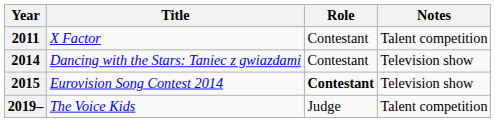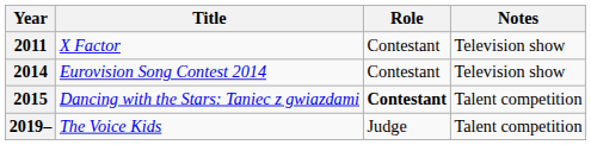2011 | Notes: Talent competition -> Television show
2014 | Title: Dancing with the Stars: Taniec z gwiazdami -> Eurovision Song Contest 2014
2015 | Title: Eurovision Song Contest 2014 -> Dancing with the Stars: Taniec z gwiazdami
2015 | Notes: Television show -> Talent competition
